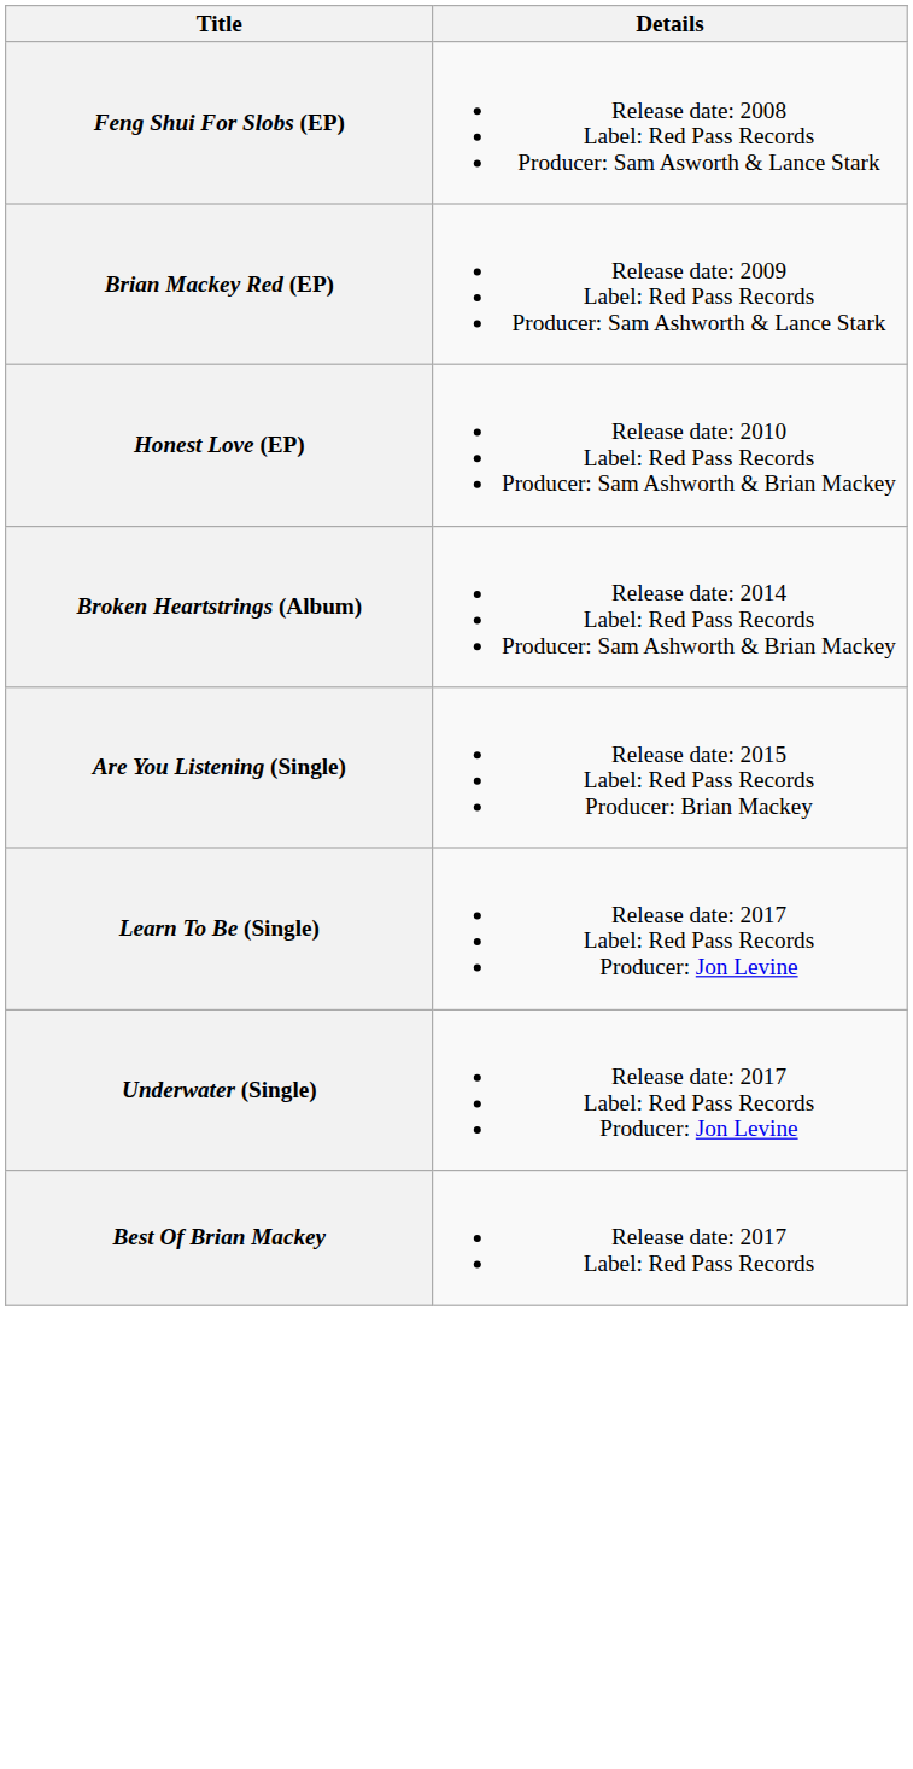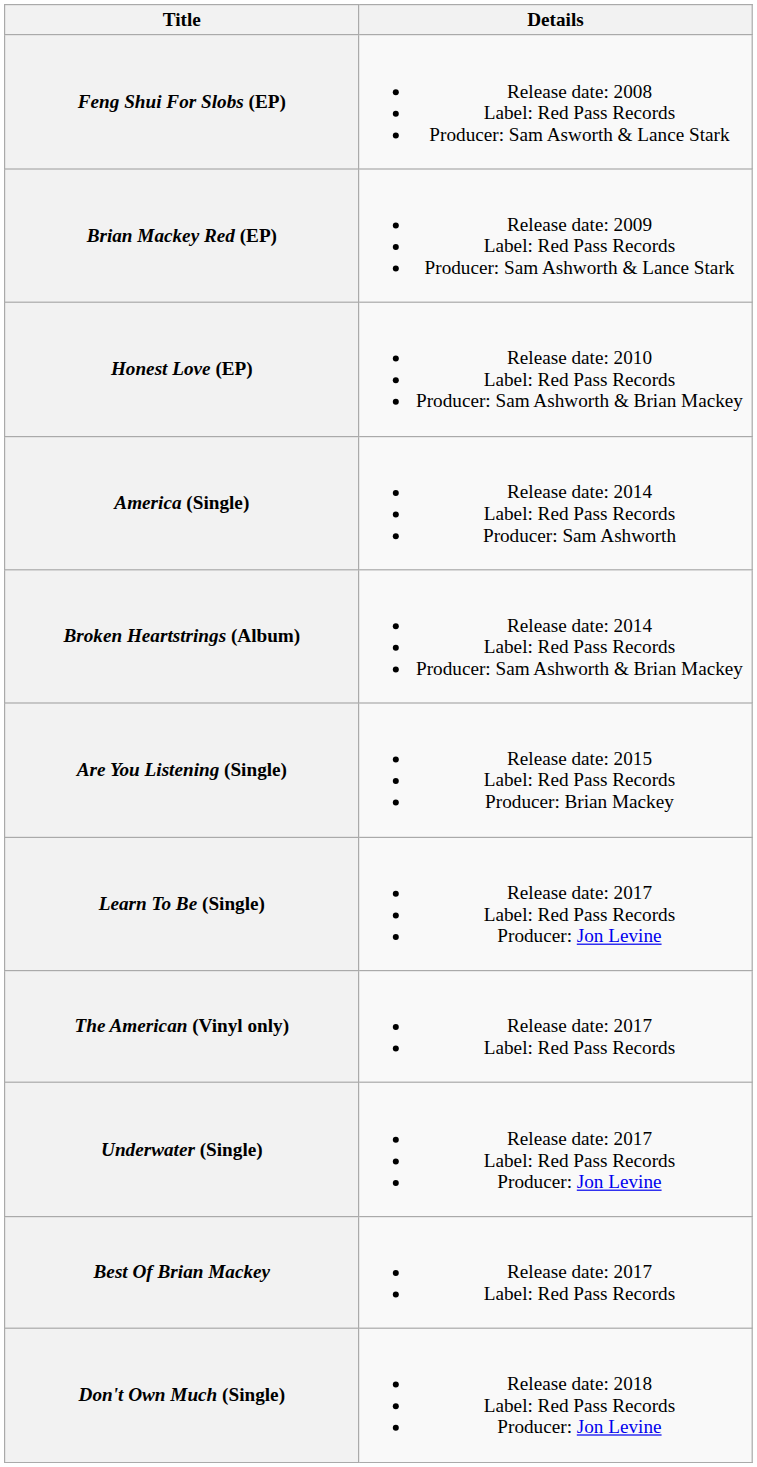+ row: America (Single) | Release date: 2014 Label: Red Pass Records Producer: Sam Ashworth
+ row: The American (Vinyl only) | Release date: 2017 Label: Red Pass Records
+ row: Don't Own Much (Single) | Release date: 2018 Label: Red Pass Records Producer: Jon Levine
